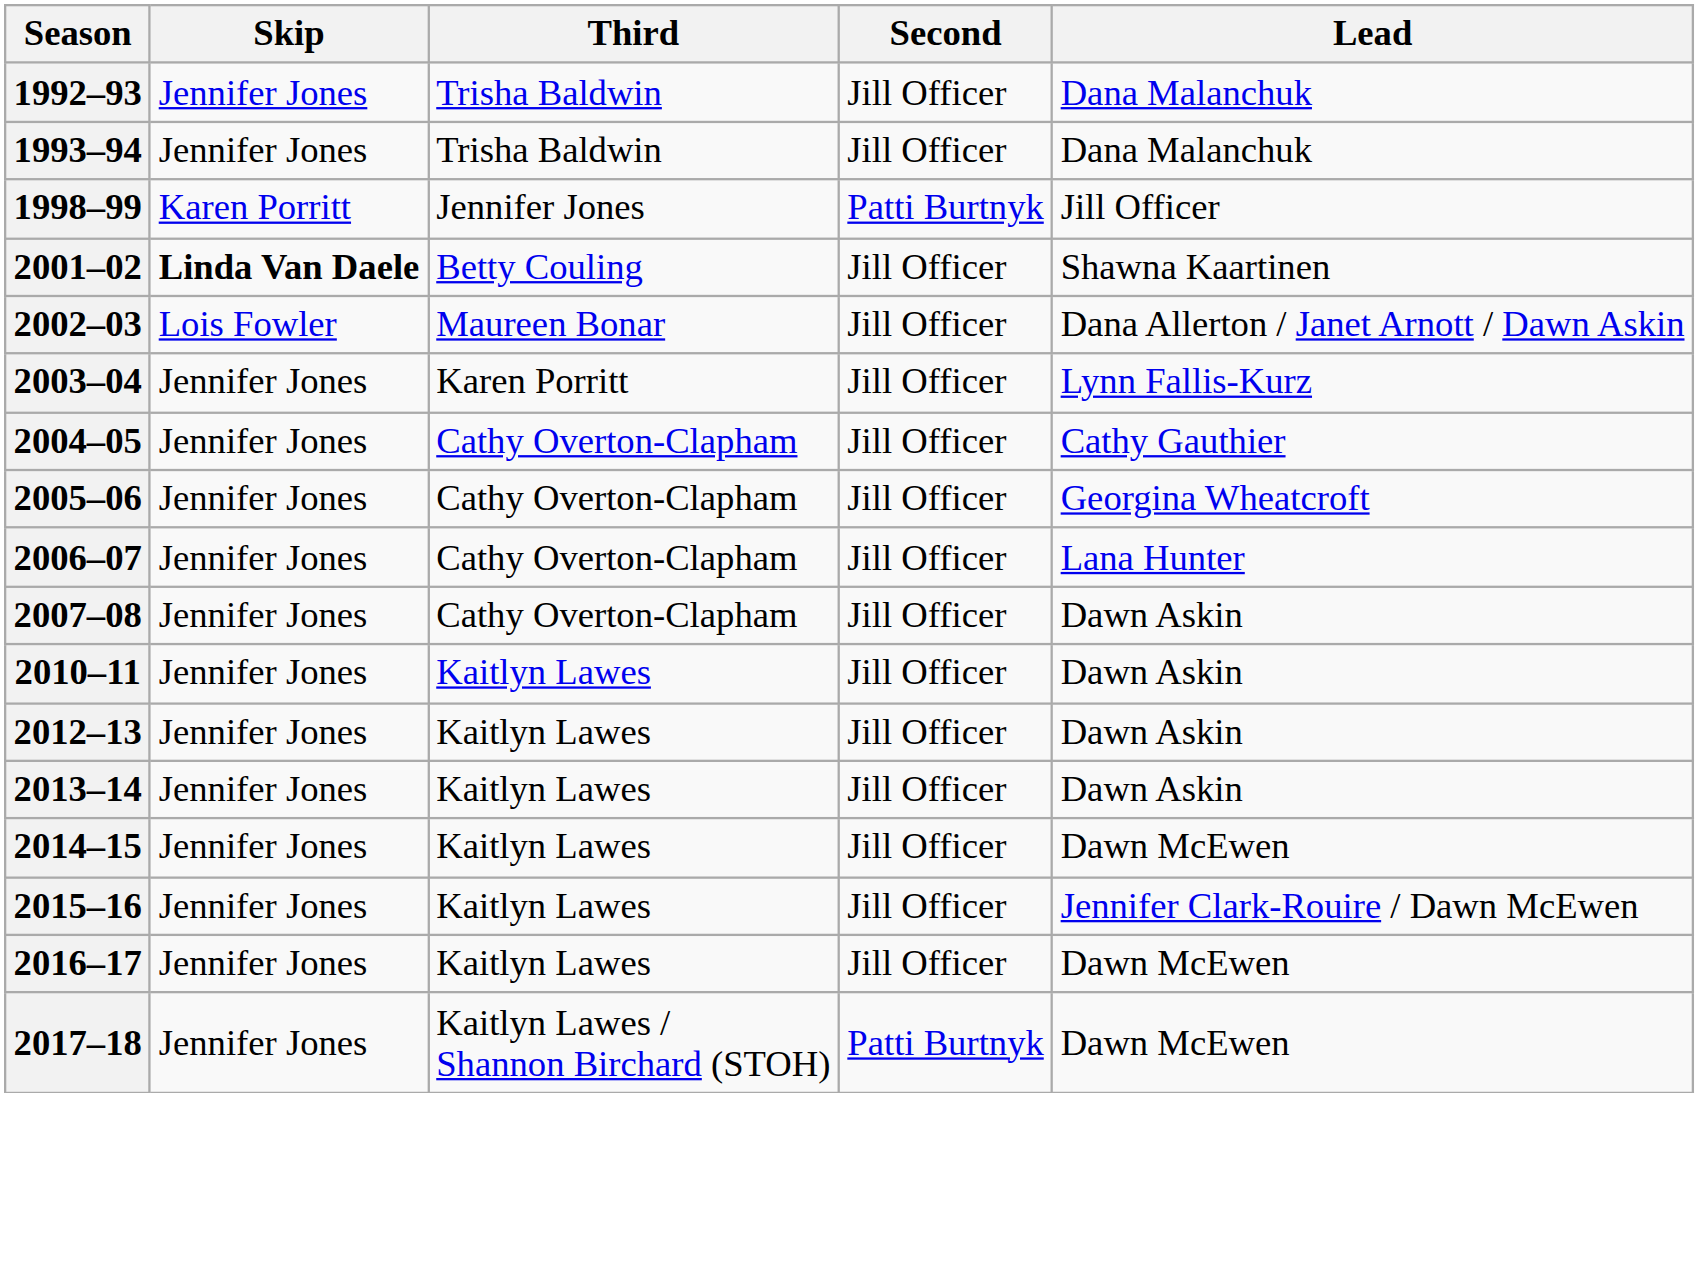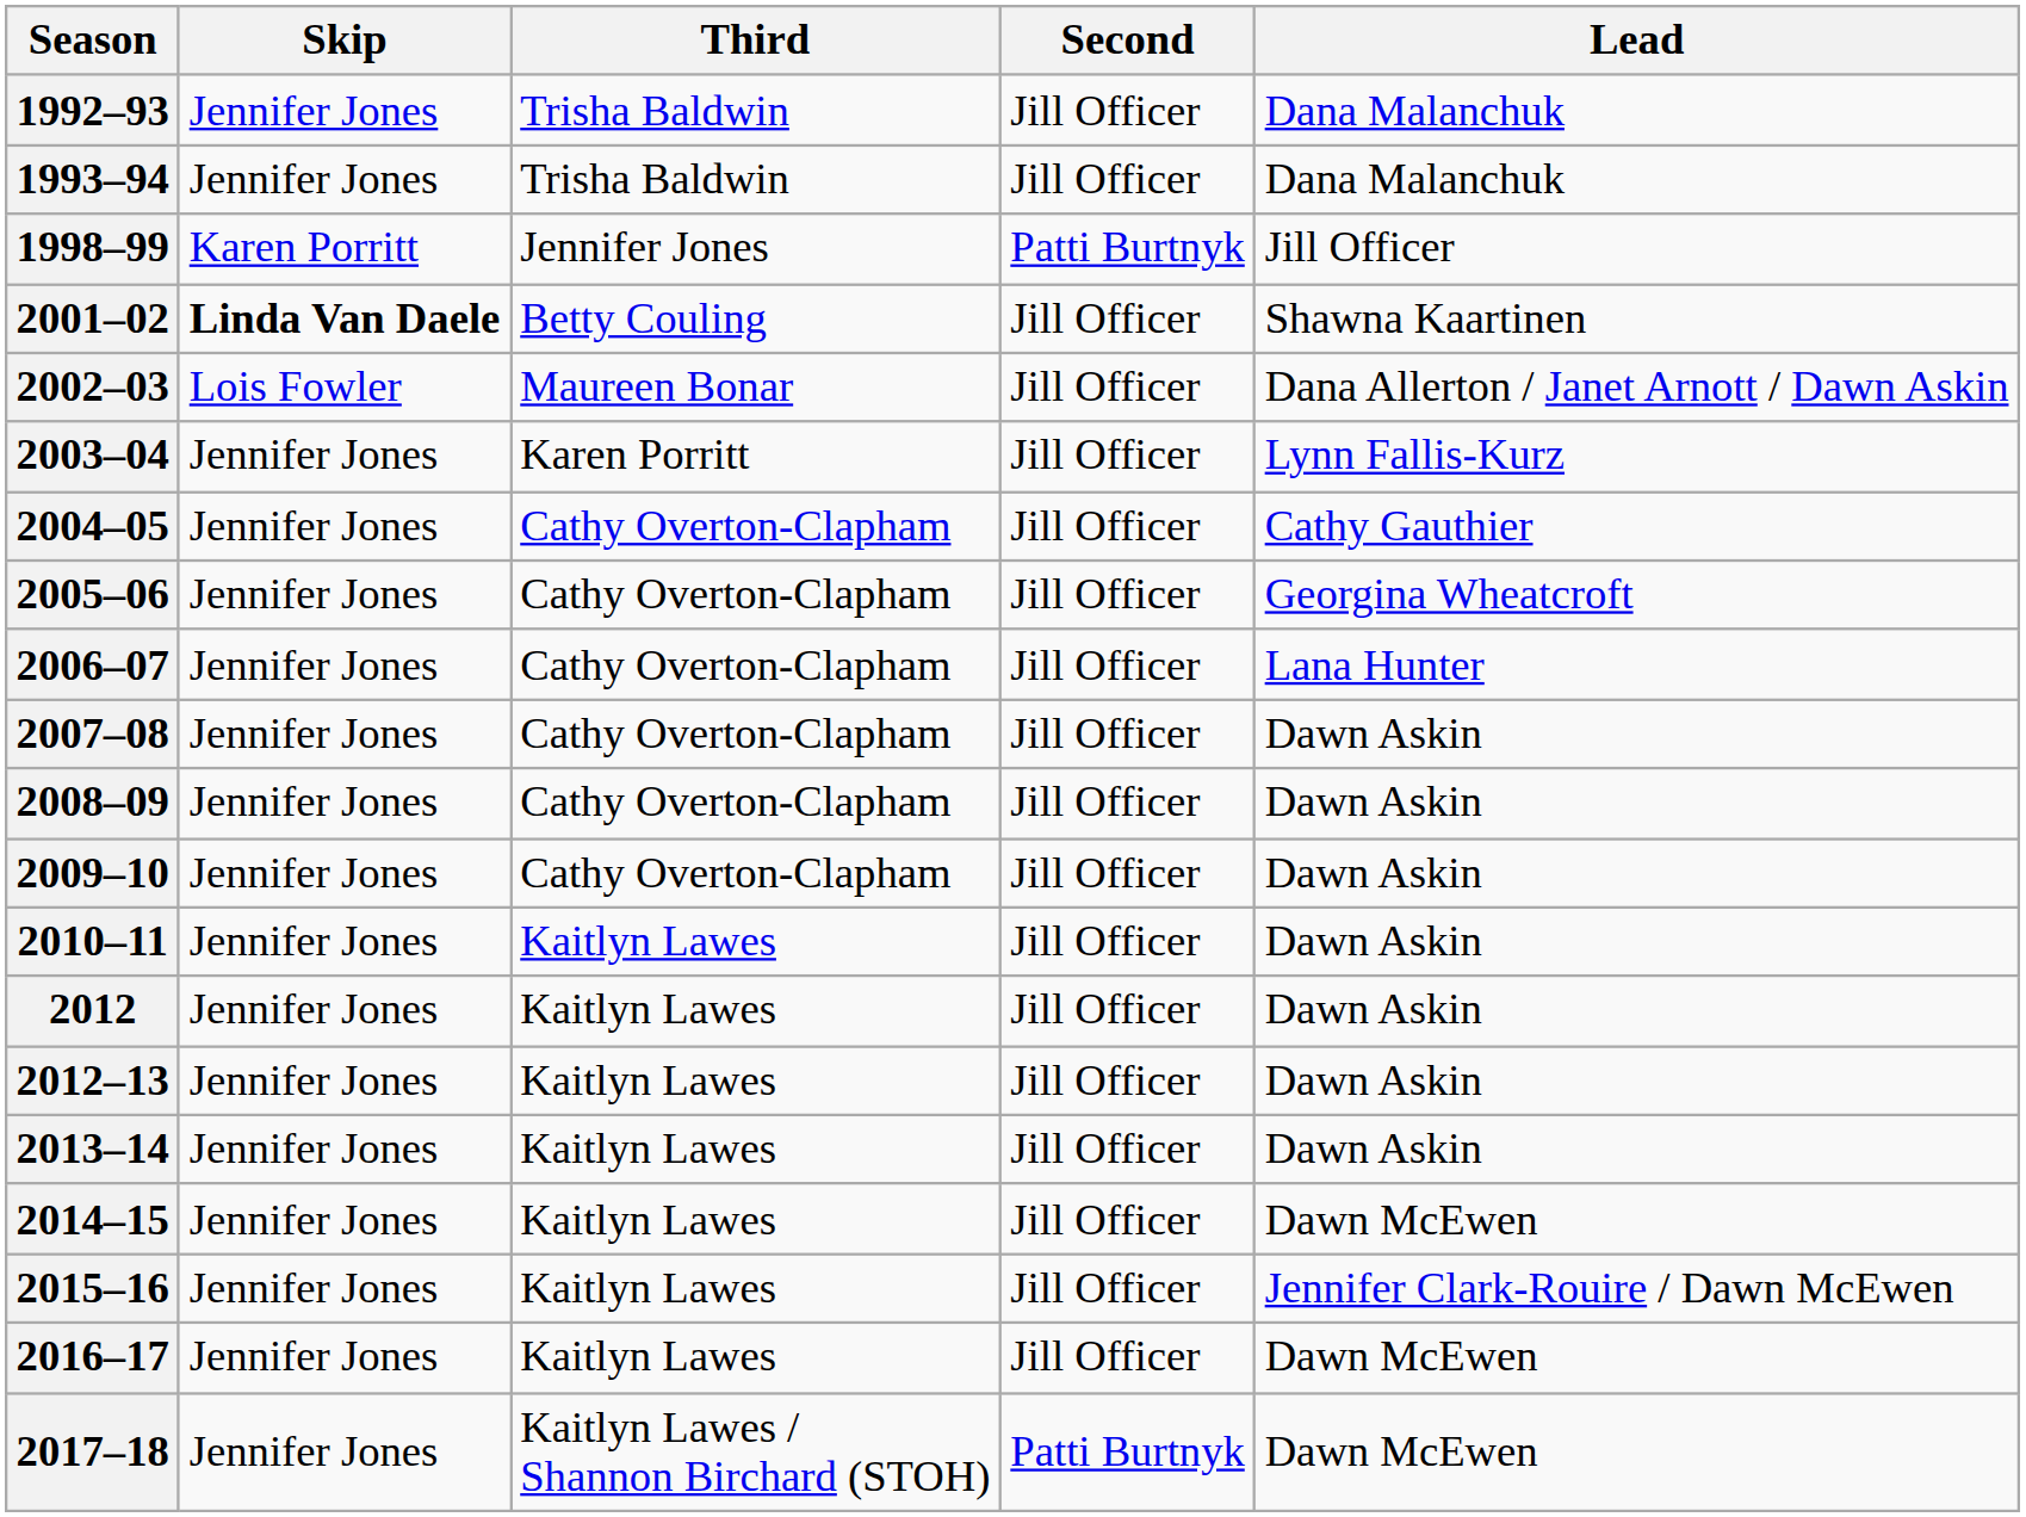+ row: 2008–09 | Jennifer Jones | Cathy Overton-Clapham | Jill Officer | Dawn Askin
+ row: 2009–10 | Jennifer Jones | Cathy Overton-Clapham | Jill Officer | Dawn Askin
+ row: 2012 | Jennifer Jones | Kaitlyn Lawes | Jill Officer | Dawn Askin
